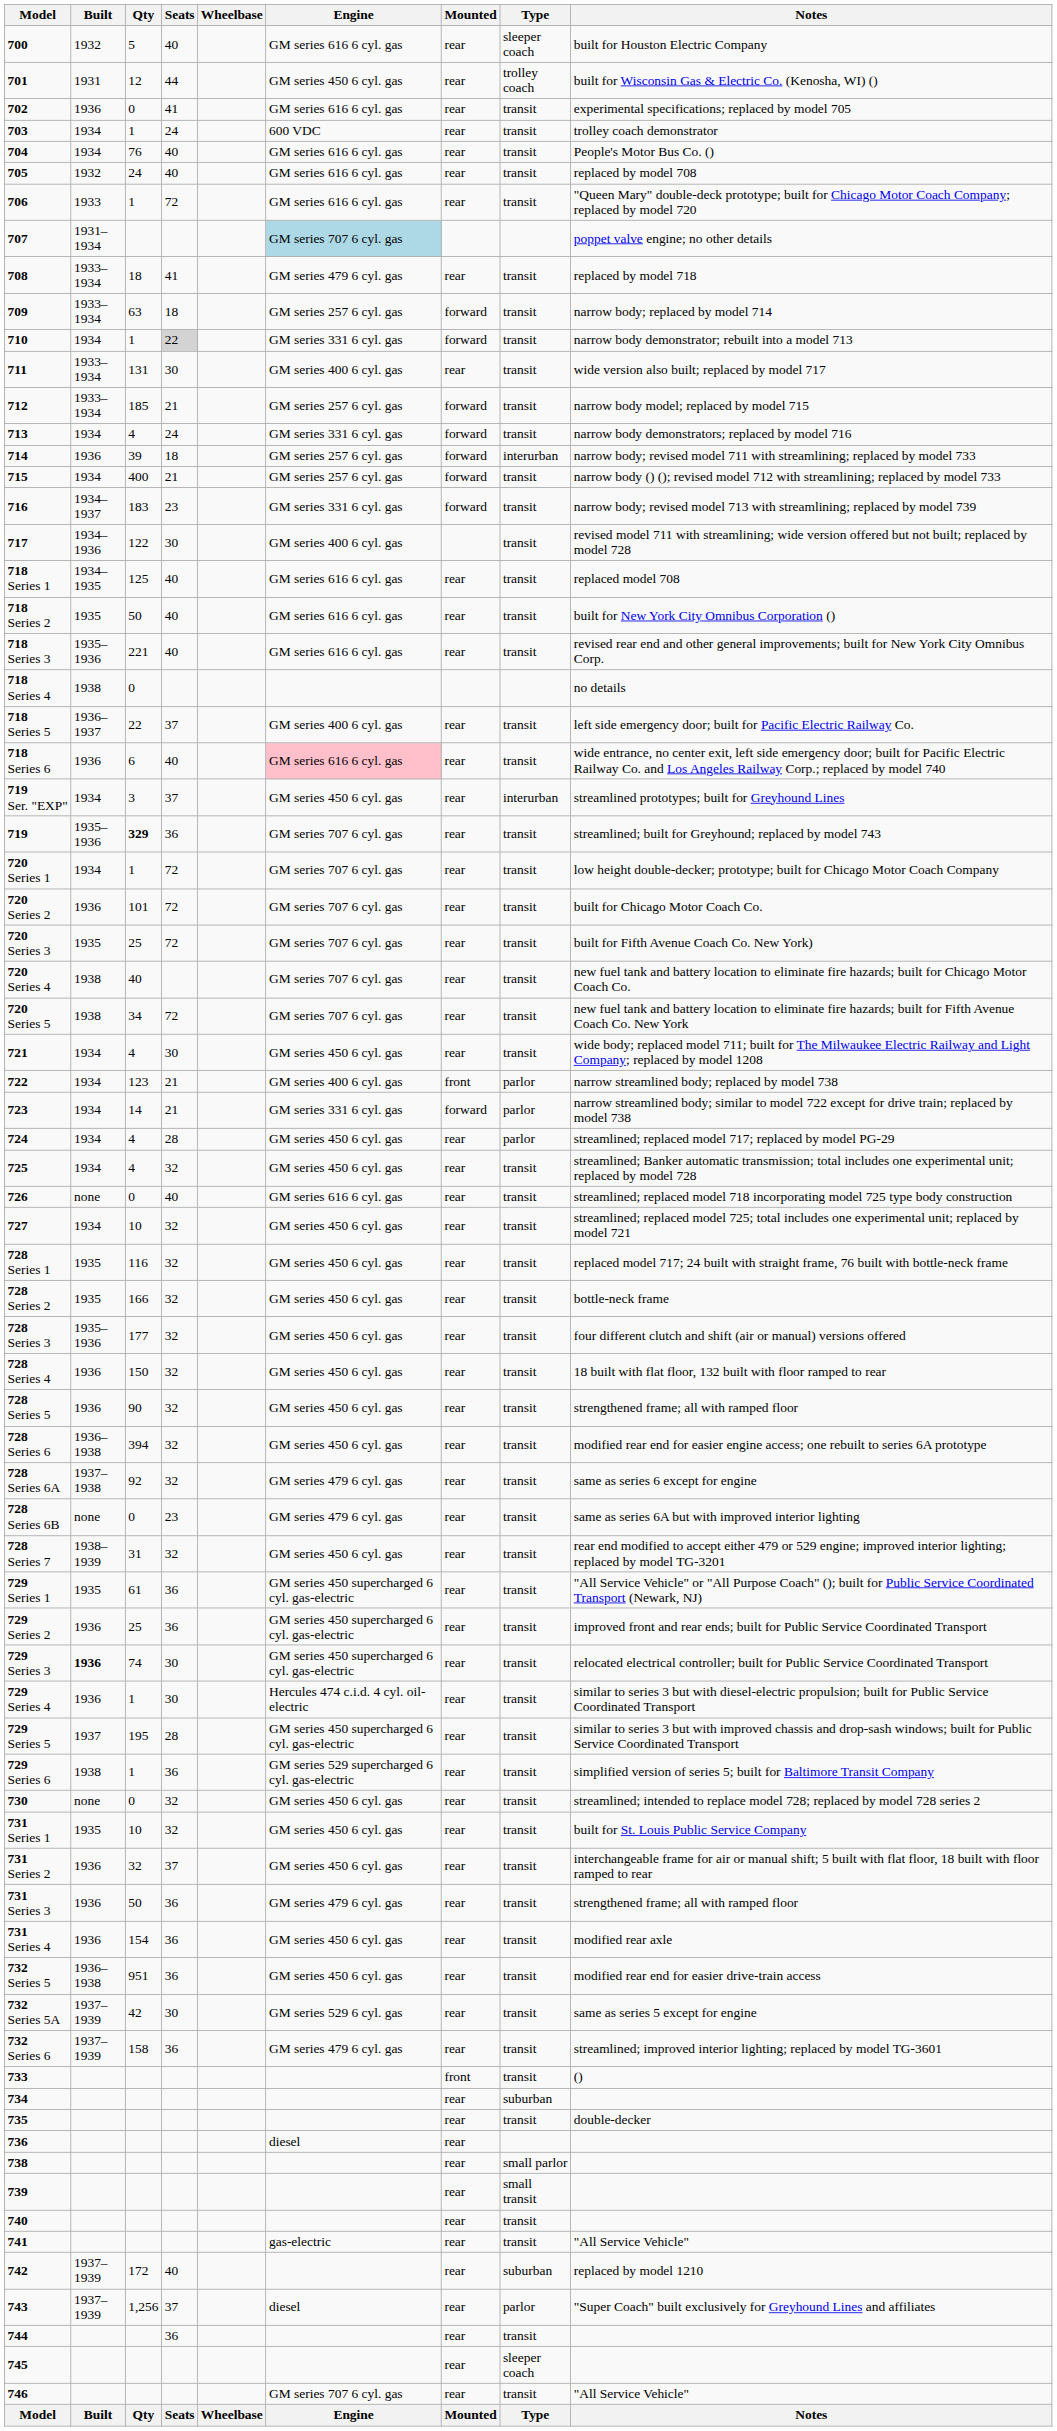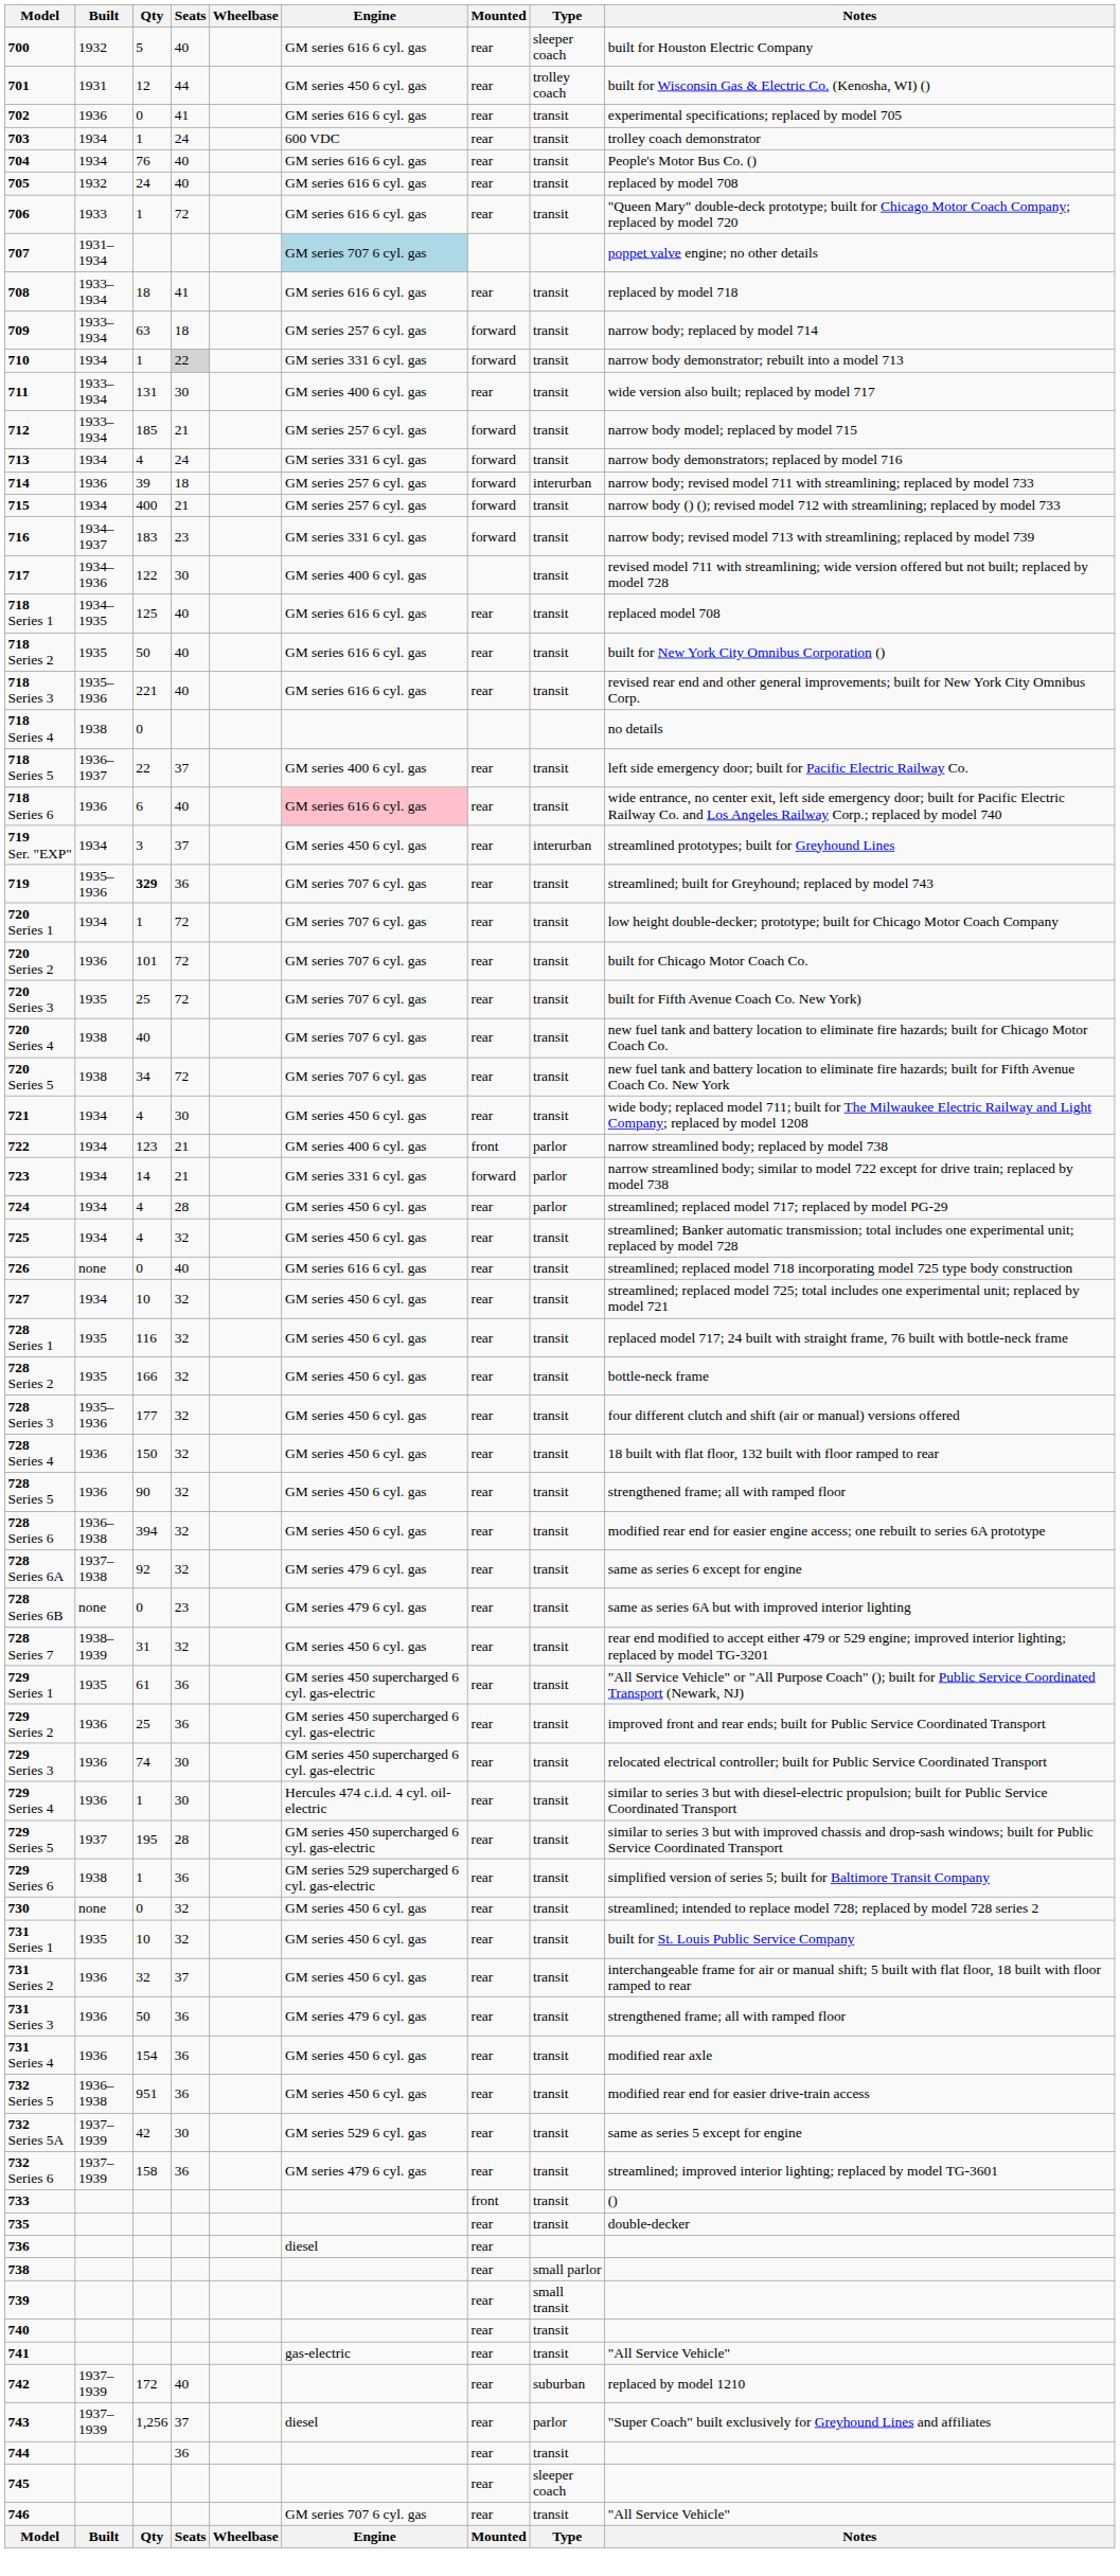708 | Engine: GM series 479 6 cyl. gas -> GM series 616 6 cyl. gas
729 Series 3 | Built: bold -> normal
- row: 734 | rear | suburban
